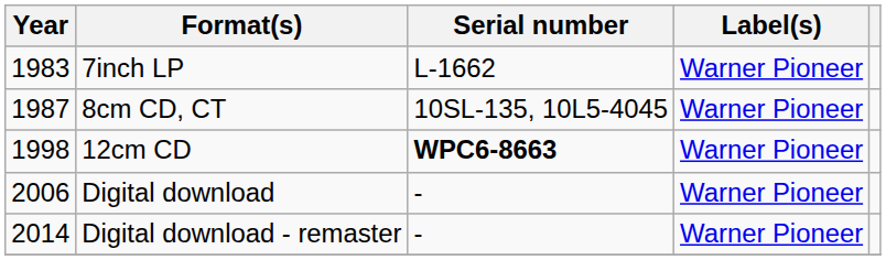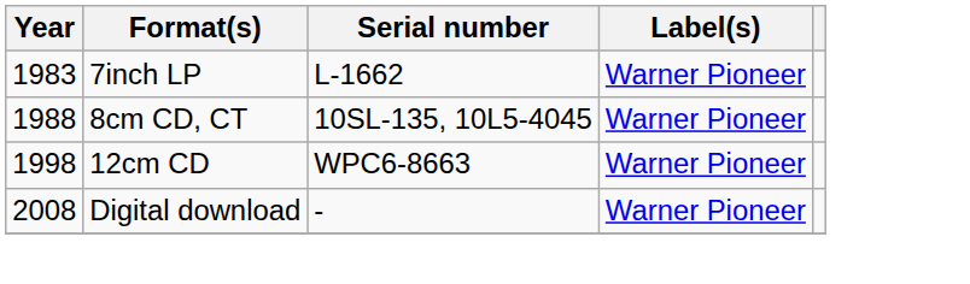8cm CD, CT | Year: 1987 -> 1988
12cm CD | Serial number: bold -> normal
Digital download | Year: 2006 -> 2008
- row: 2014 | Digital download - remaster | - | Warner Pioneer
